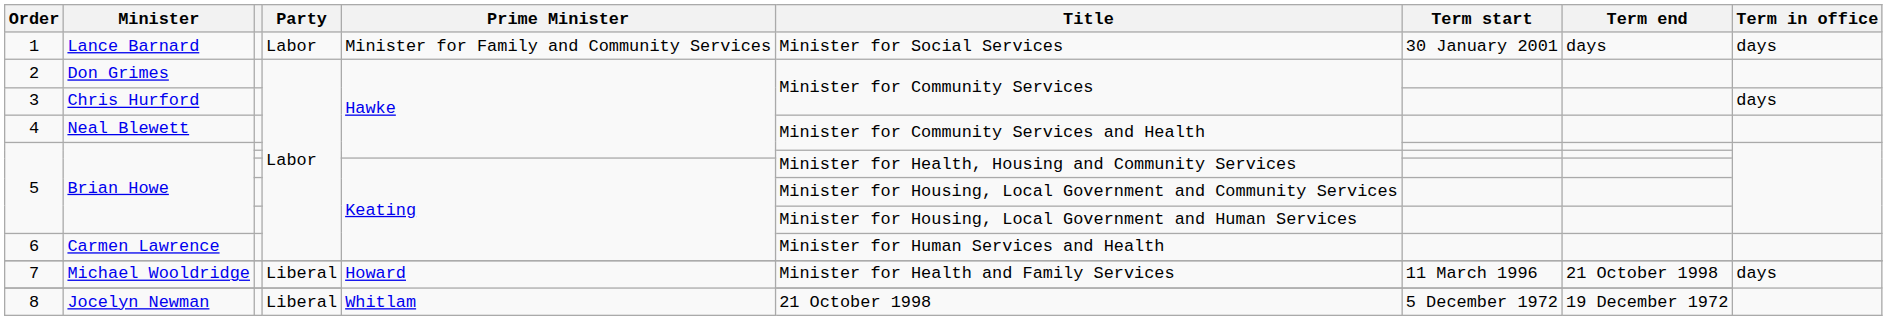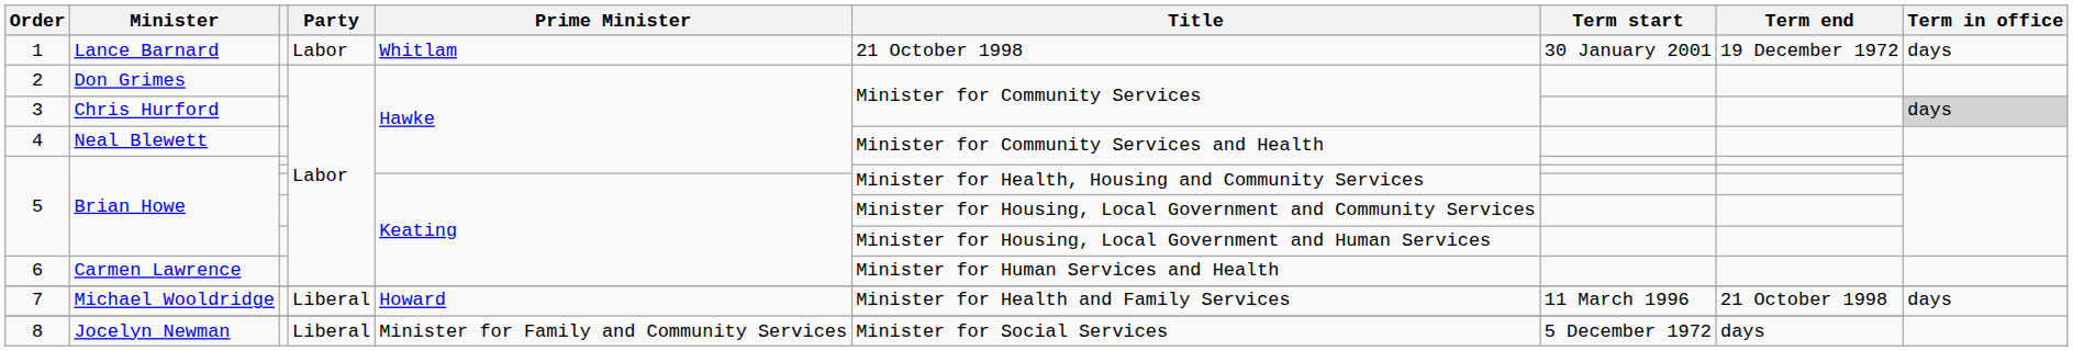1 | Prime Minister: Minister for Family and Community Services -> Whitlam
1 | Title: Minister for Social Services -> 21 October 1998
1 | Term end: days -> 19 December 1972
3 | Term in office: no background -> lightgrey background
8 | Prime Minister: Whitlam -> Minister for Family and Community Services
8 | Title: 21 October 1998 -> Minister for Social Services
8 | Term end: 19 December 1972 -> days
